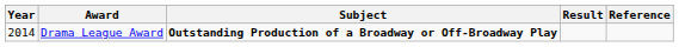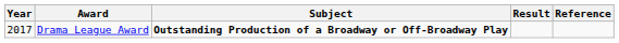Drama League Award | Year: 2014 -> 2017
